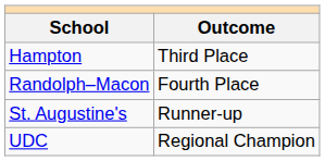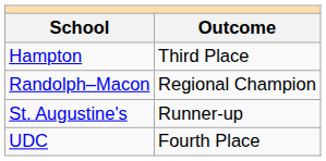Randolph–Macon | Outcome: Fourth Place -> Regional Champion
UDC | Outcome: Regional Champion -> Fourth Place
